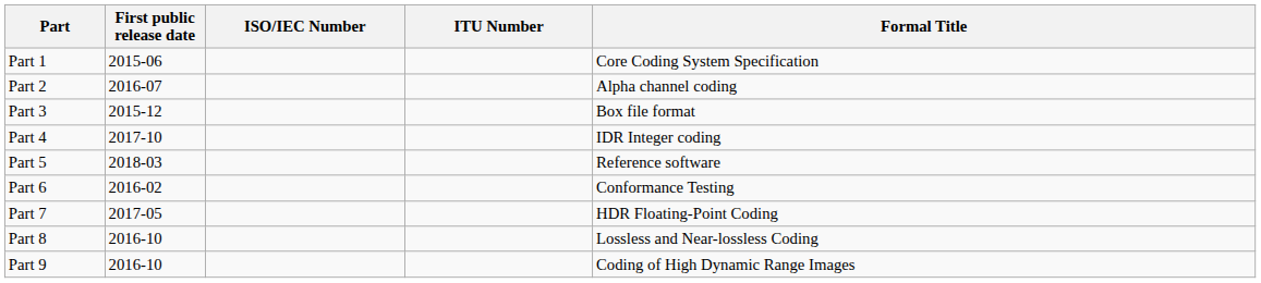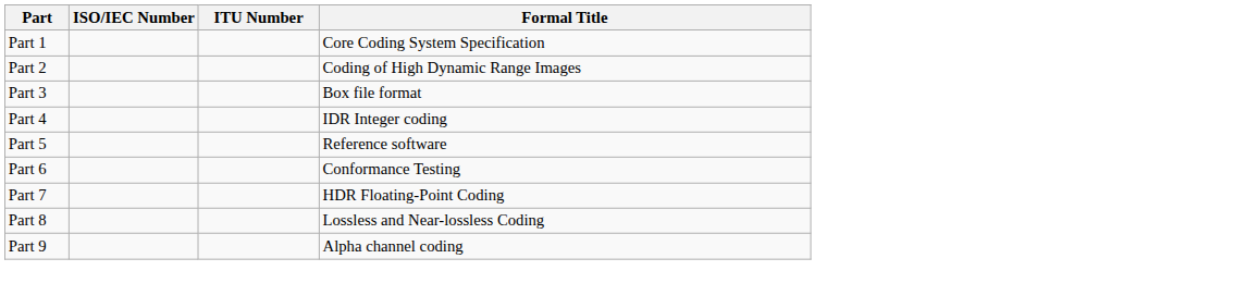- column: First public release date | 2015-06 | 2016-07 | 2015-12 | 2017-10 | 2018-03 | 2016-02 | 2017-05 | 2016-10 | 2016-10
Part 2 | Formal Title: Alpha channel coding -> Coding of High Dynamic Range Images
Part 9 | Formal Title: Coding of High Dynamic Range Images -> Alpha channel coding
